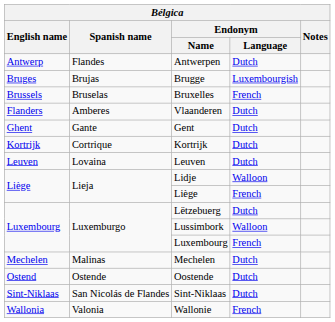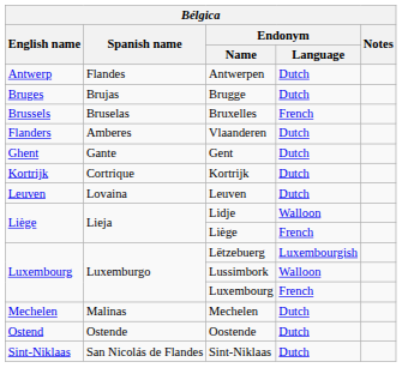Brugge | Endonym / Language: Luxembourgish -> Dutch
Lëtzebuerg | Endonym / Language: Dutch -> Luxembourgish
- row: Wallonia | Valonia | Wallonie | French
